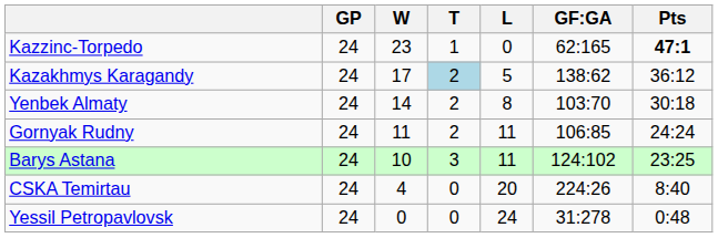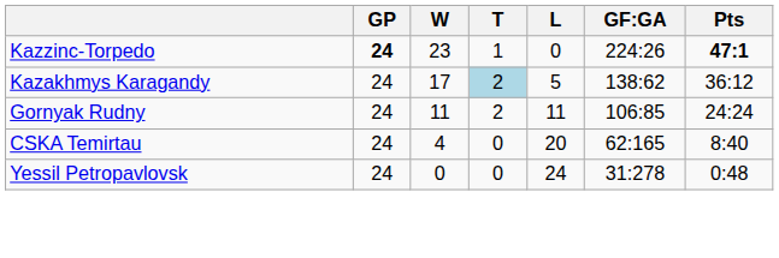Kazzinc-Torpedo | GP: normal -> bold
Kazzinc-Torpedo | GF:GA: 62:165 -> 224:26
- row: Yenbek Almaty | 24 | 14 | 2 | 8 | 103:70 | 30:18
- row: Barys Astana | 24 | 10 | 3 | 11 | 124:102 | 23:25
CSKA Temirtau | GF:GA: 224:26 -> 62:165
